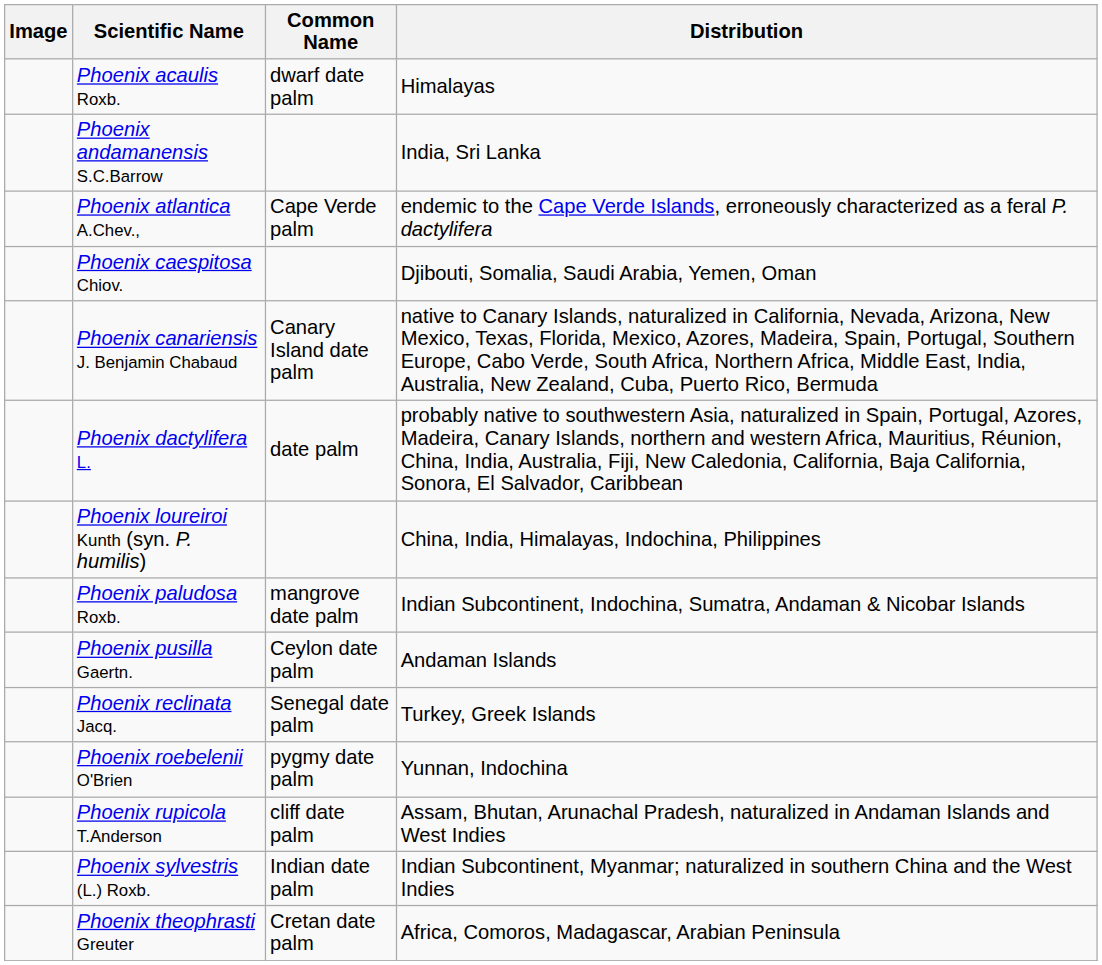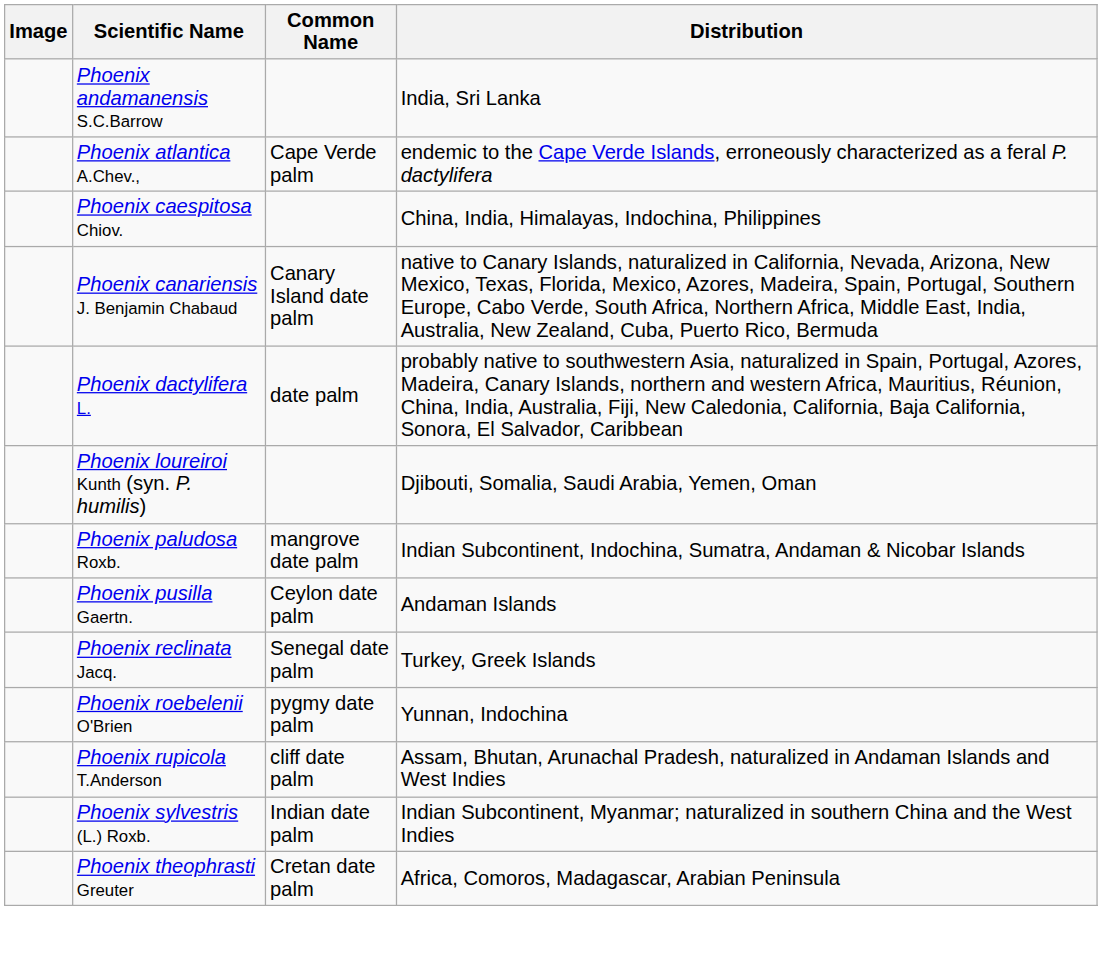- row: Phoenix acaulis Roxb. | dwarf date palm | Himalayas
Phoenix caespitosa Chiov. | Distribution: Djibouti, Somalia, Saudi Arabia, Yemen, Oman -> China, India, Himalayas, Indochina, Philippines
Phoenix loureiroi Kunth (syn. P. humilis) | Distribution: China, India, Himalayas, Indochina, Philippines -> Djibouti, Somalia, Saudi Arabia, Yemen, Oman
